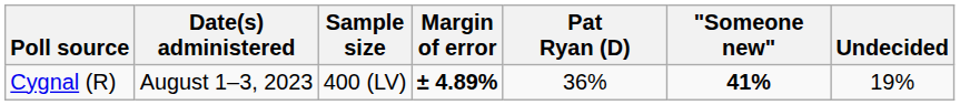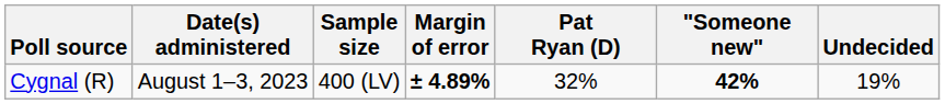Cygnal (R) | Pat Ryan (D): 36% -> 32%
Cygnal (R) | "Someone new": 41% -> 42%
